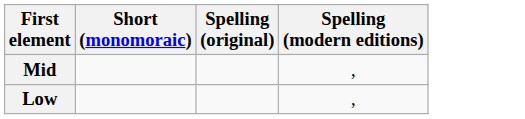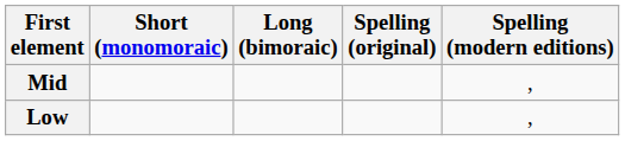+ column: Long (bimoraic)
